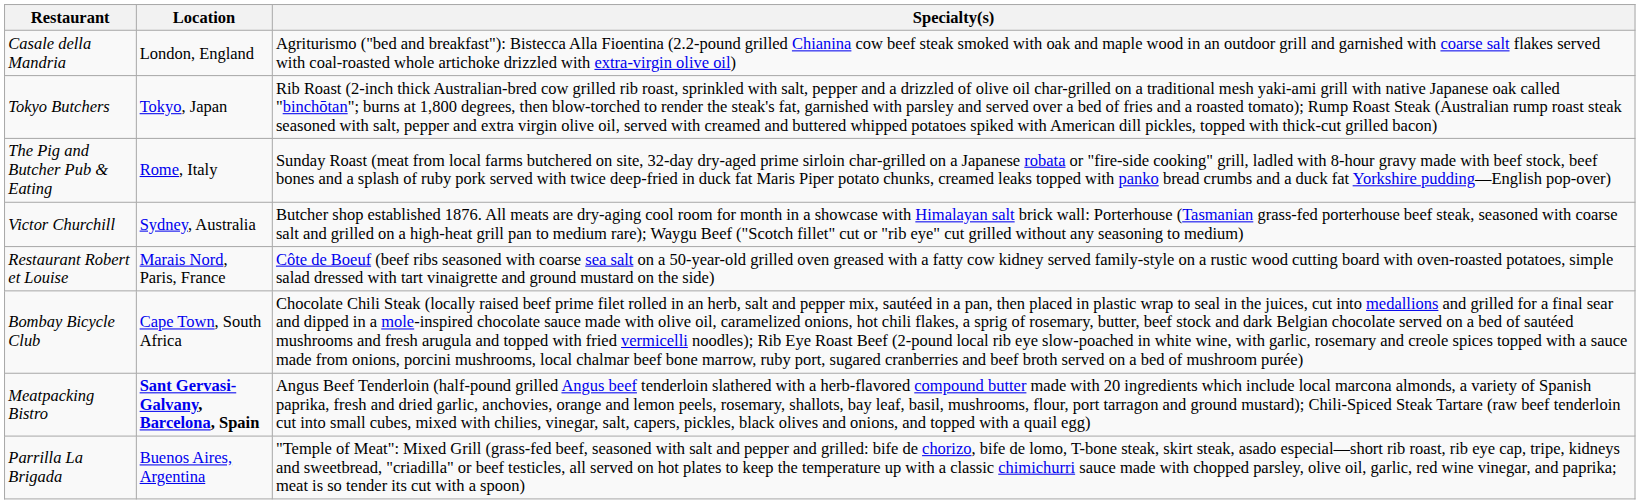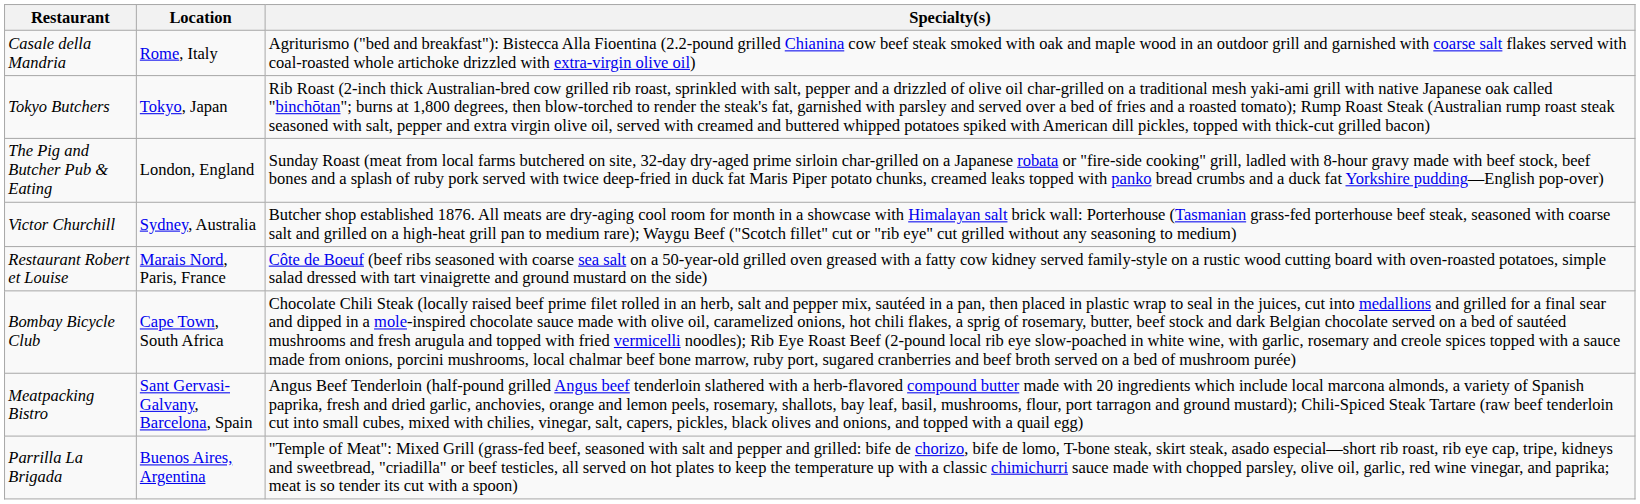Casale della Mandria | Location: London, England -> Rome, Italy
The Pig and Butcher Pub & Eating | Location: Rome, Italy -> London, England
Meatpacking Bistro | Location: bold -> normal
